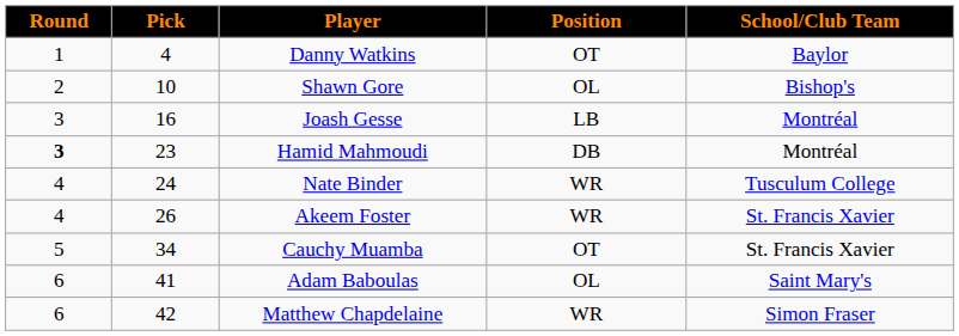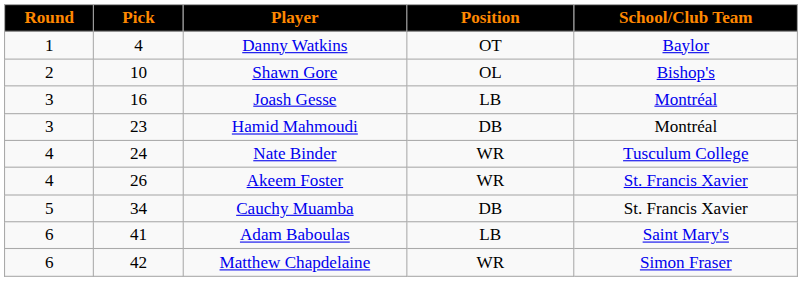Hamid Mahmoudi | Round: bold -> normal
Cauchy Muamba | Position: OT -> DB
Adam Baboulas | Position: OL -> LB
